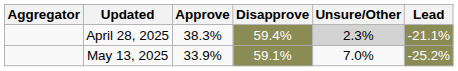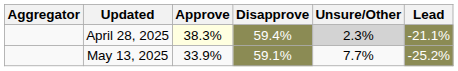April 28, 2025 | Approve: no background -> lightyellow background
May 13, 2025 | Unsure/Other: 7.0% -> 7.7%
